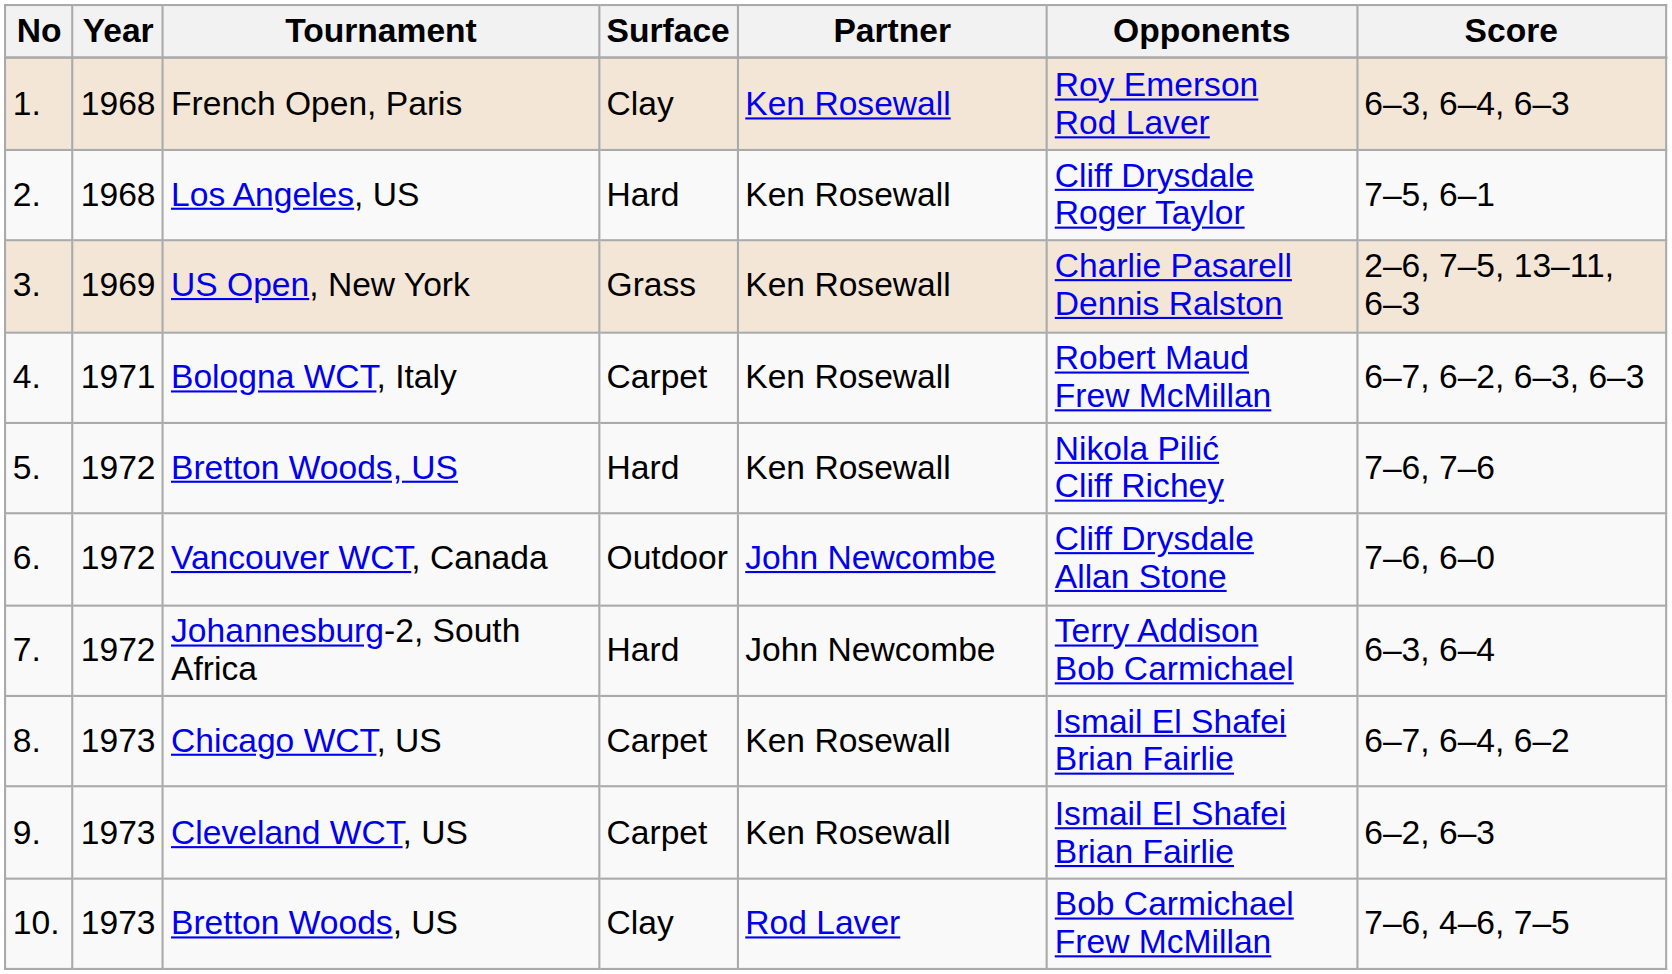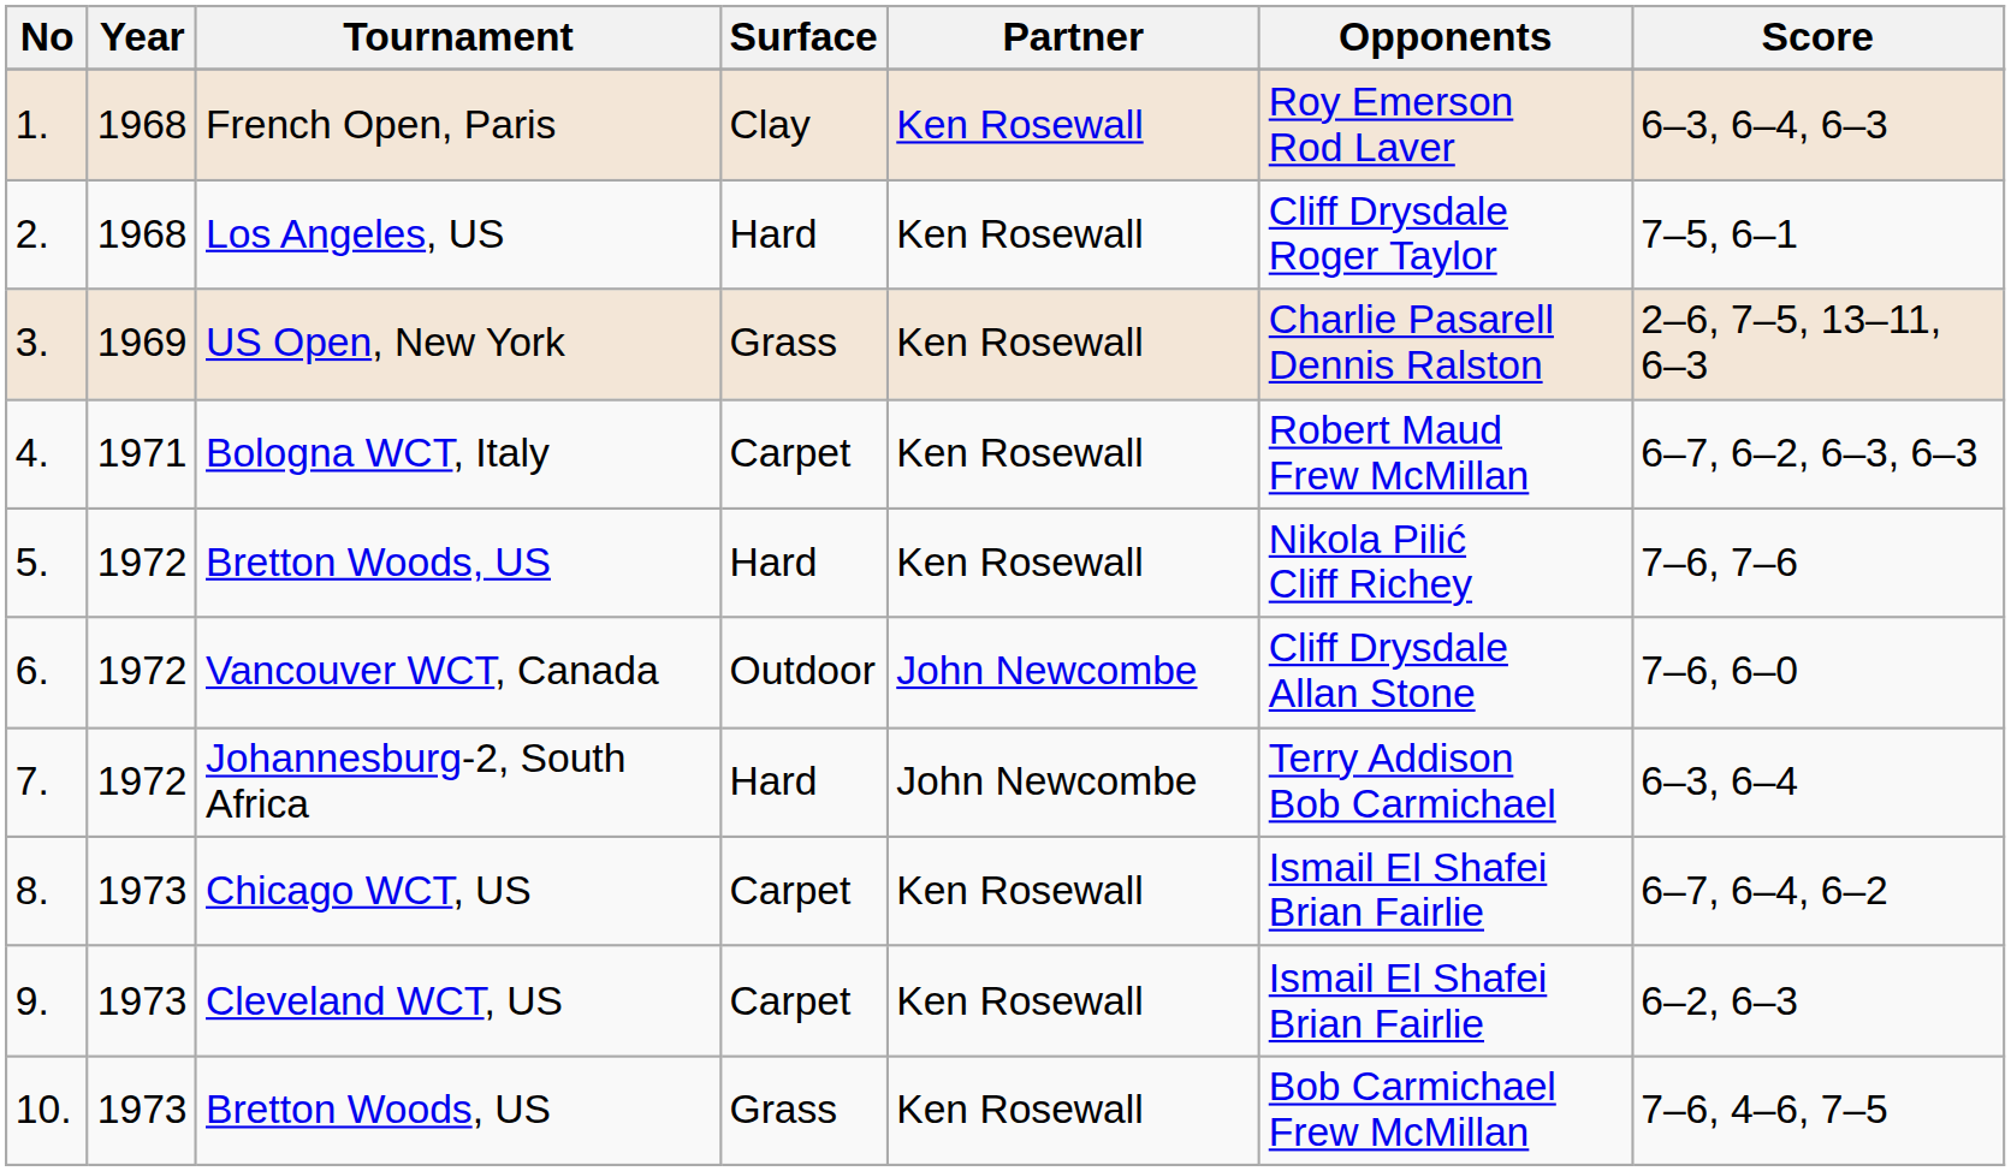10. / Bretton Woods, US | Surface: Clay -> Grass
10. / Bretton Woods, US | Partner: Rod Laver -> Ken Rosewall
